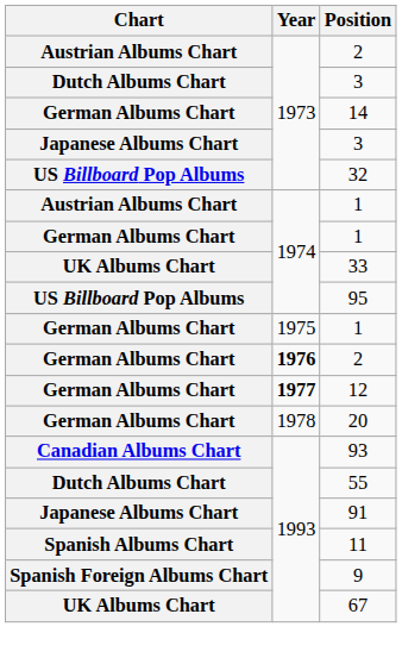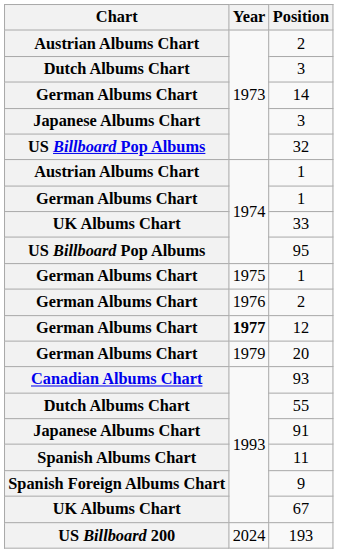German Albums Chart / 2 | Year: bold -> normal
20 | Year: 1978 -> 1979
+ row: US Billboard 200 | 2024 | 193
